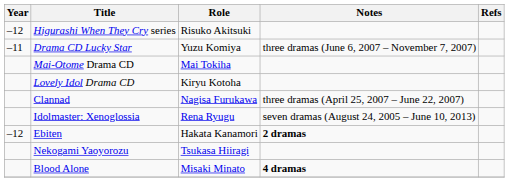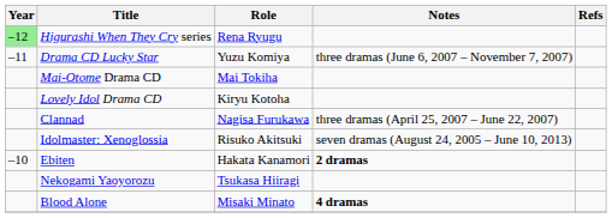Higurashi When They Cry series | Year: no background -> lightgreen background
Higurashi When They Cry series | Role: Risuko Akitsuki -> Rena Ryugu
Idolmaster: Xenoglossia | Role: Rena Ryugu -> Risuko Akitsuki
Ebiten | Year: –12 -> –10
